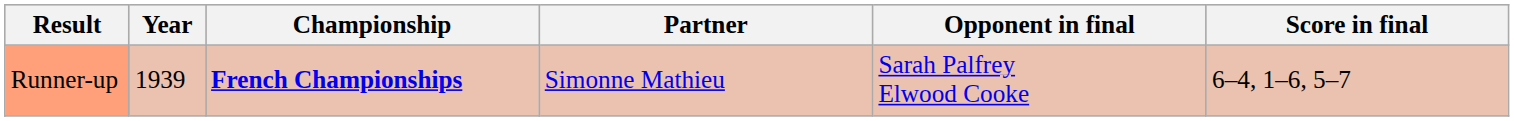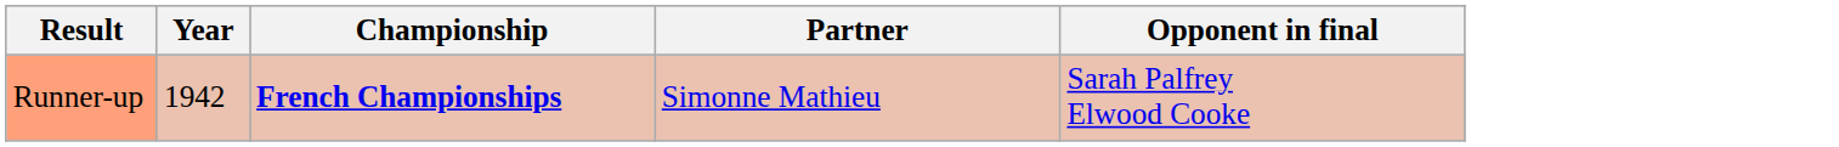- column: Score in final | 6–4, 1–6, 5–7
Runner-up | Year: 1939 -> 1942
